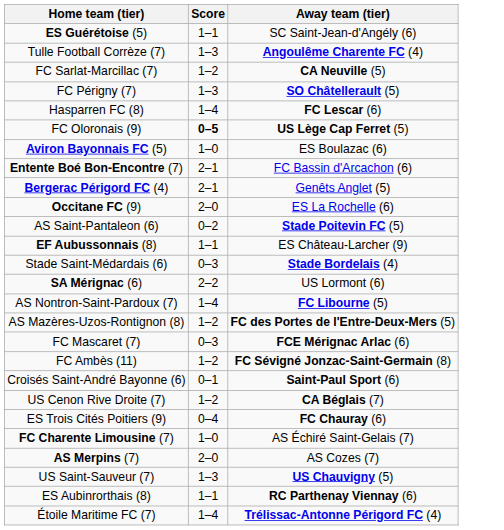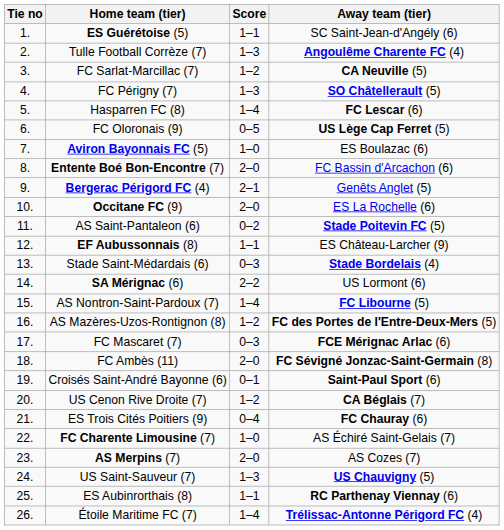+ column: Tie no | 1. | 2. | 3. | 4. | 5. | 6. | 7. | 8. | 9. | 10. | 11. | 12. | 13. | 14. | 15. | 16. | 17. | 18. | 19. | 20. | 21. | 22. | 23. | 24. | 25. | 26.
FC Oloronais (9) | Score: bold -> normal
Entente Boé Bon-Encontre (7) | Score: 2–1 -> 2–0
FC Ambès (11) | Score: 1–2 -> 2–0
